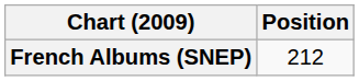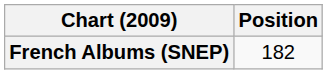French Albums (SNEP) | Position: 212 -> 182
